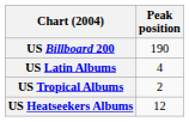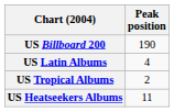US Heatseekers Albums | Peak position: 12 -> 11
